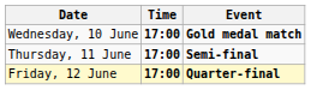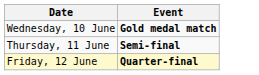- column: Time | 17:00 | 17:00 | 17:00
